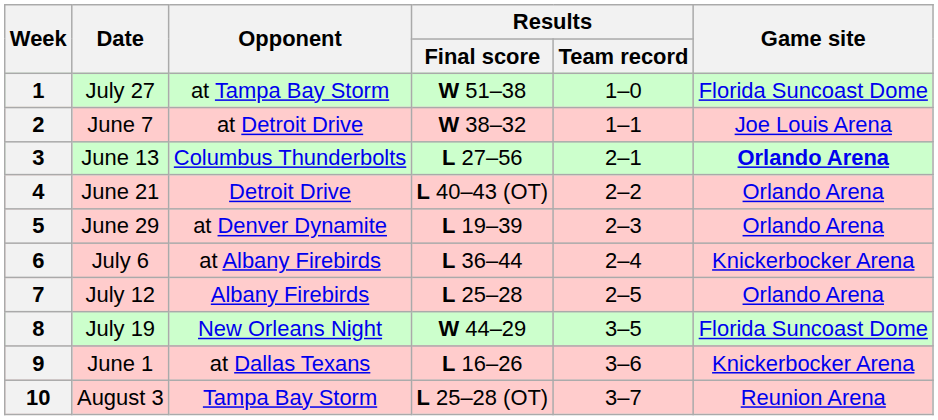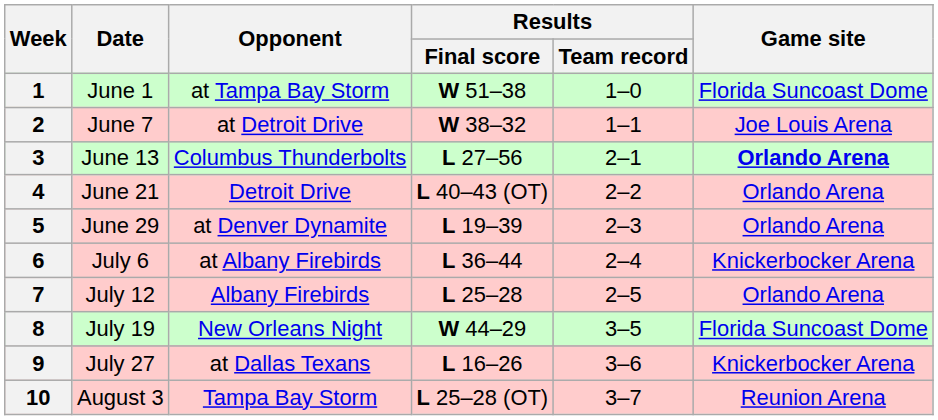1 | Date: July 27 -> June 1
9 | Date: June 1 -> July 27
